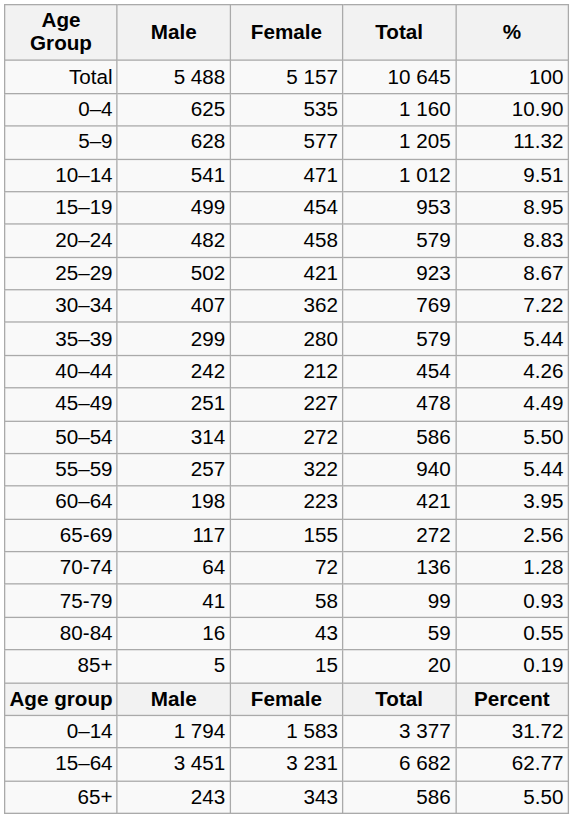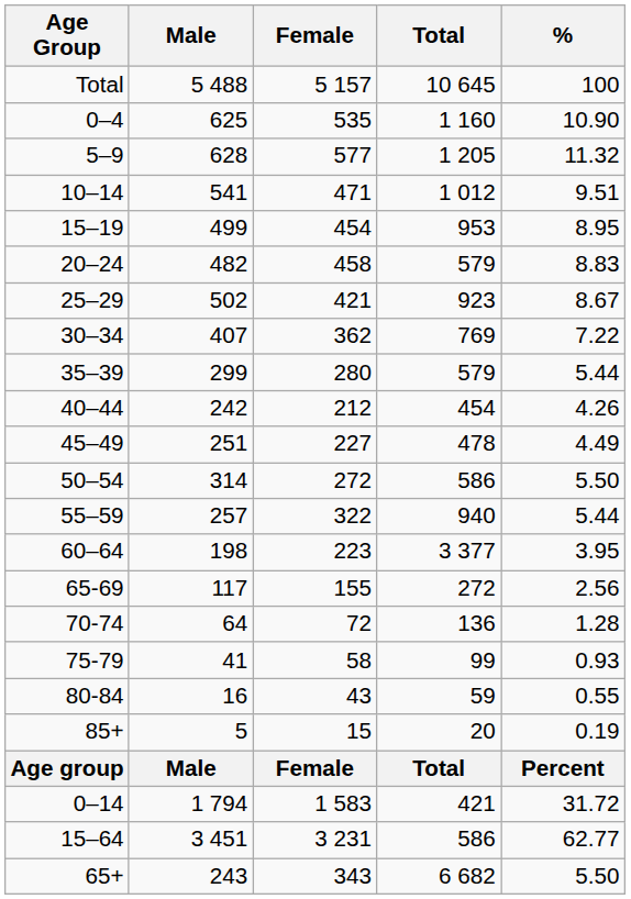60–64 | Total: 421 -> 3 377
0–14 | Total: 3 377 -> 421
15–64 | Total: 6 682 -> 586
65+ | Total: 586 -> 6 682
